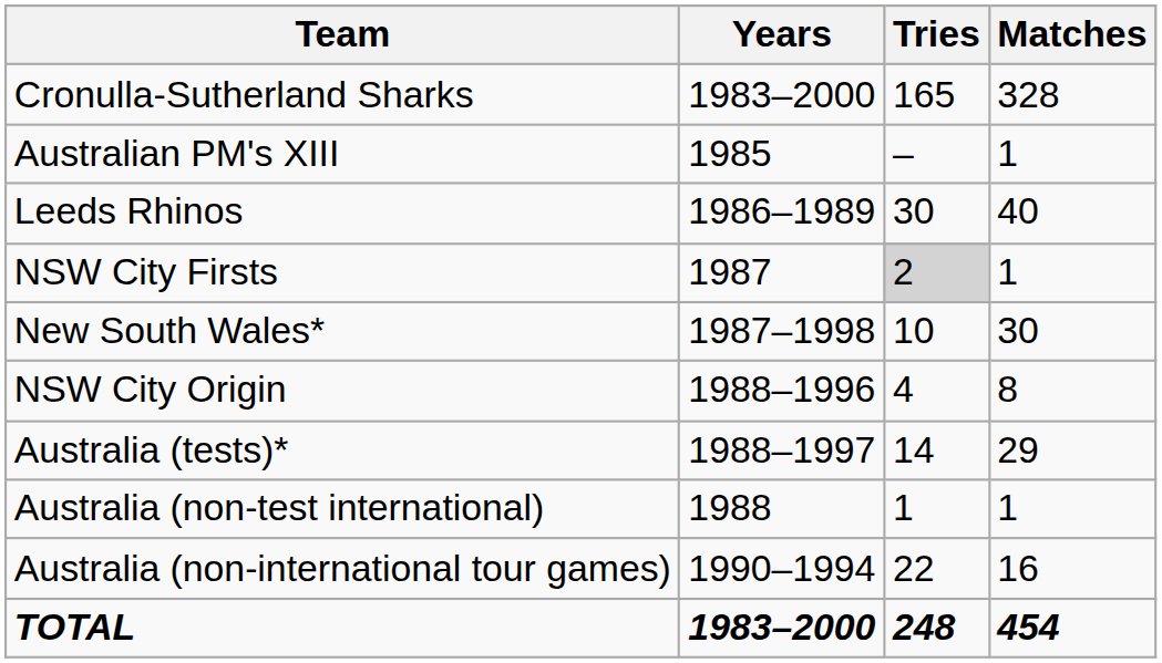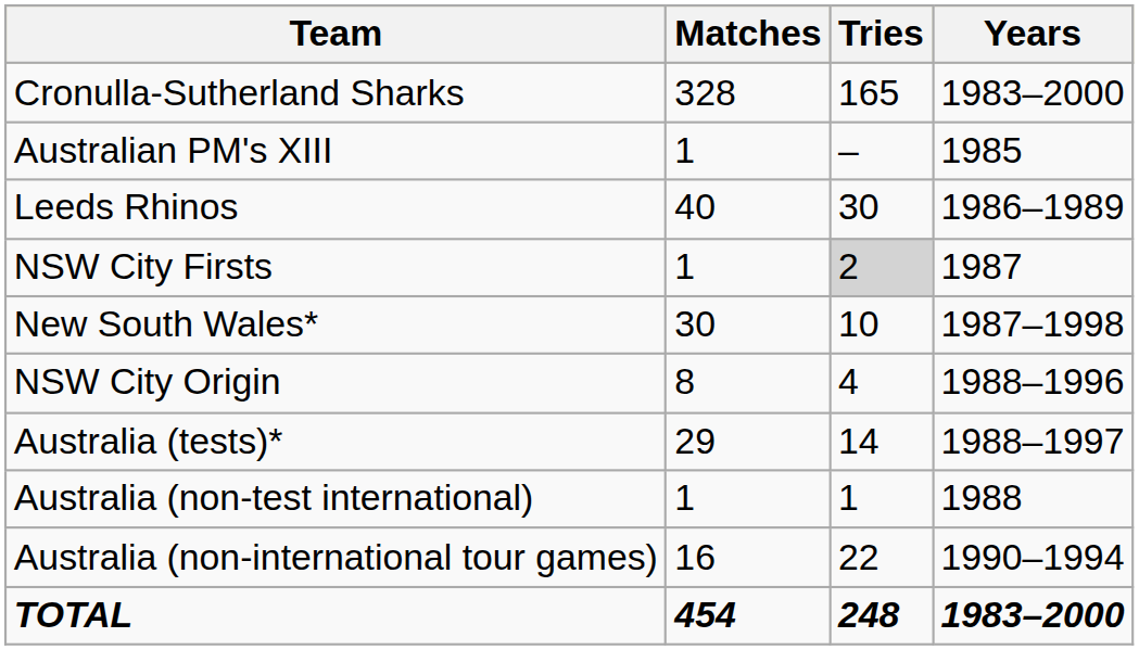columns swapped: Matches <-> Years
